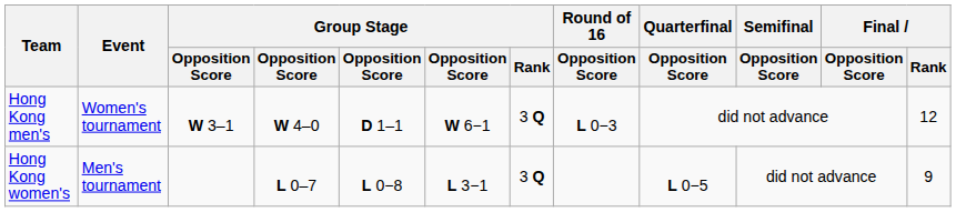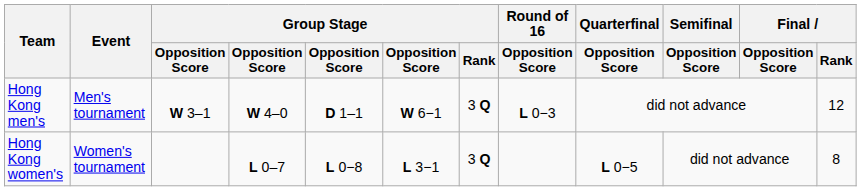Hong Kong men's | Event: Women's tournament -> Men's tournament
Hong Kong women's | Event: Men's tournament -> Women's tournament
Hong Kong women's | Final / Rank: 9 -> 8
